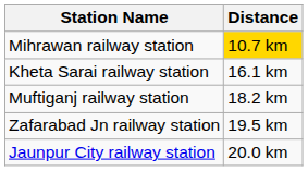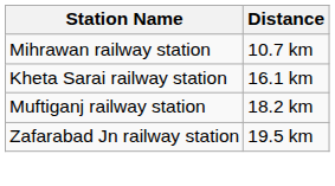Mihrawan railway station | Distance: gold background -> no background
- row: Jaunpur City railway station | 20.0 km
